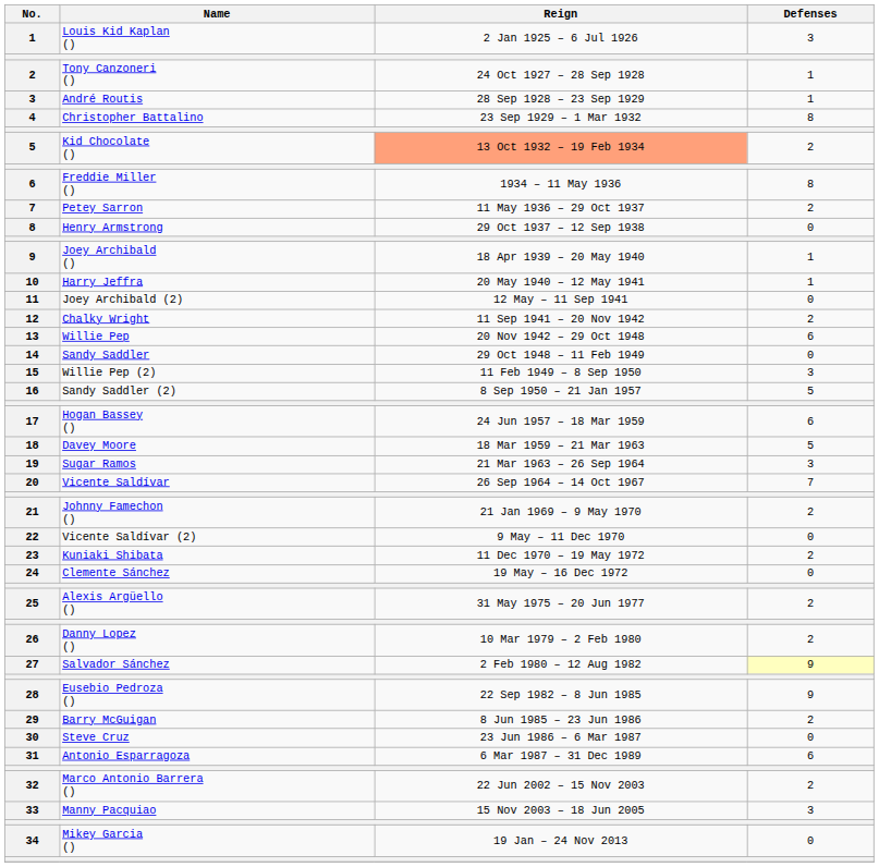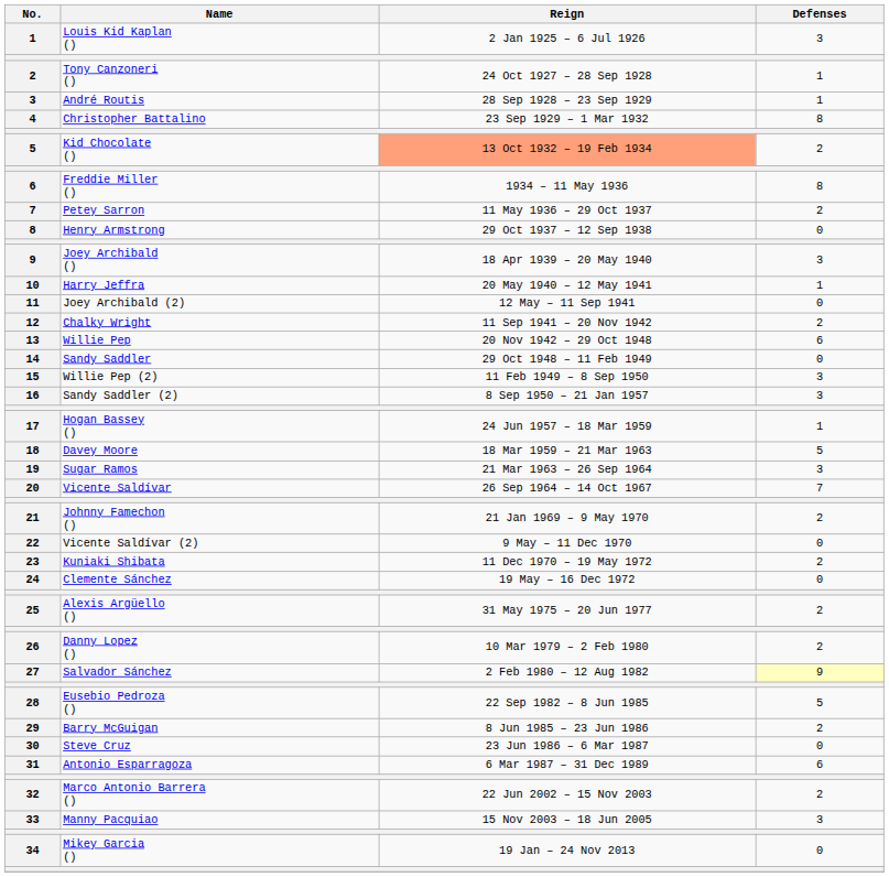Joey Archibald () | Defenses: 1 -> 3
Sandy Saddler (2) | Defenses: 5 -> 3
Hogan Bassey () | Defenses: 6 -> 1
Eusebio Pedroza () | Defenses: 9 -> 5
